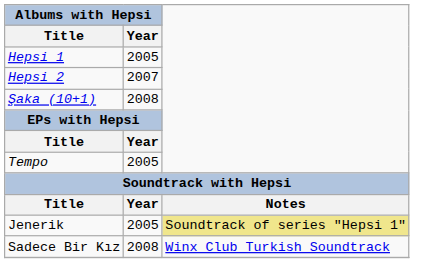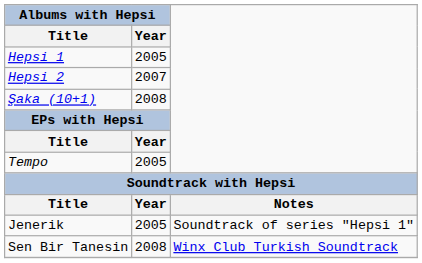Jenerik | column 3: khaki background -> no background
+ row: Sen Bir Tanesin | 2008 | Winx Club Turkish Soundtrack
- row: Sadece Bir Kız | 2008 | Winx Club Turkish Soundtrack
